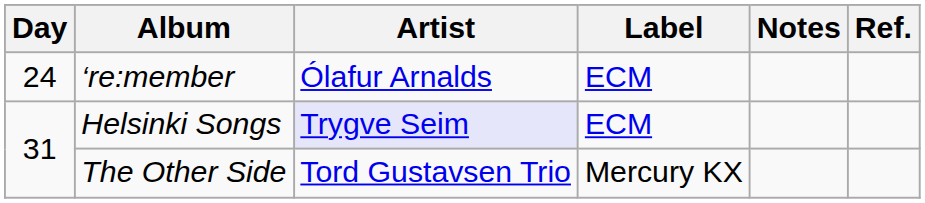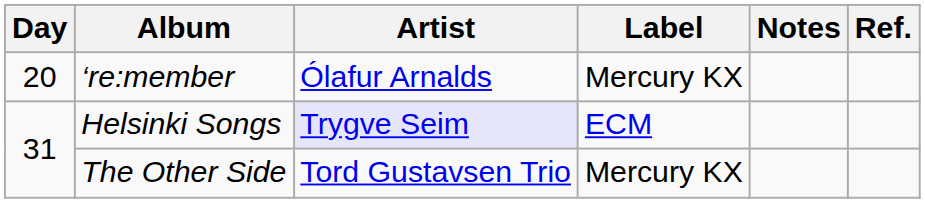‘re:member | Day: 24 -> 20
‘re:member | Label: ECM -> Mercury KX
